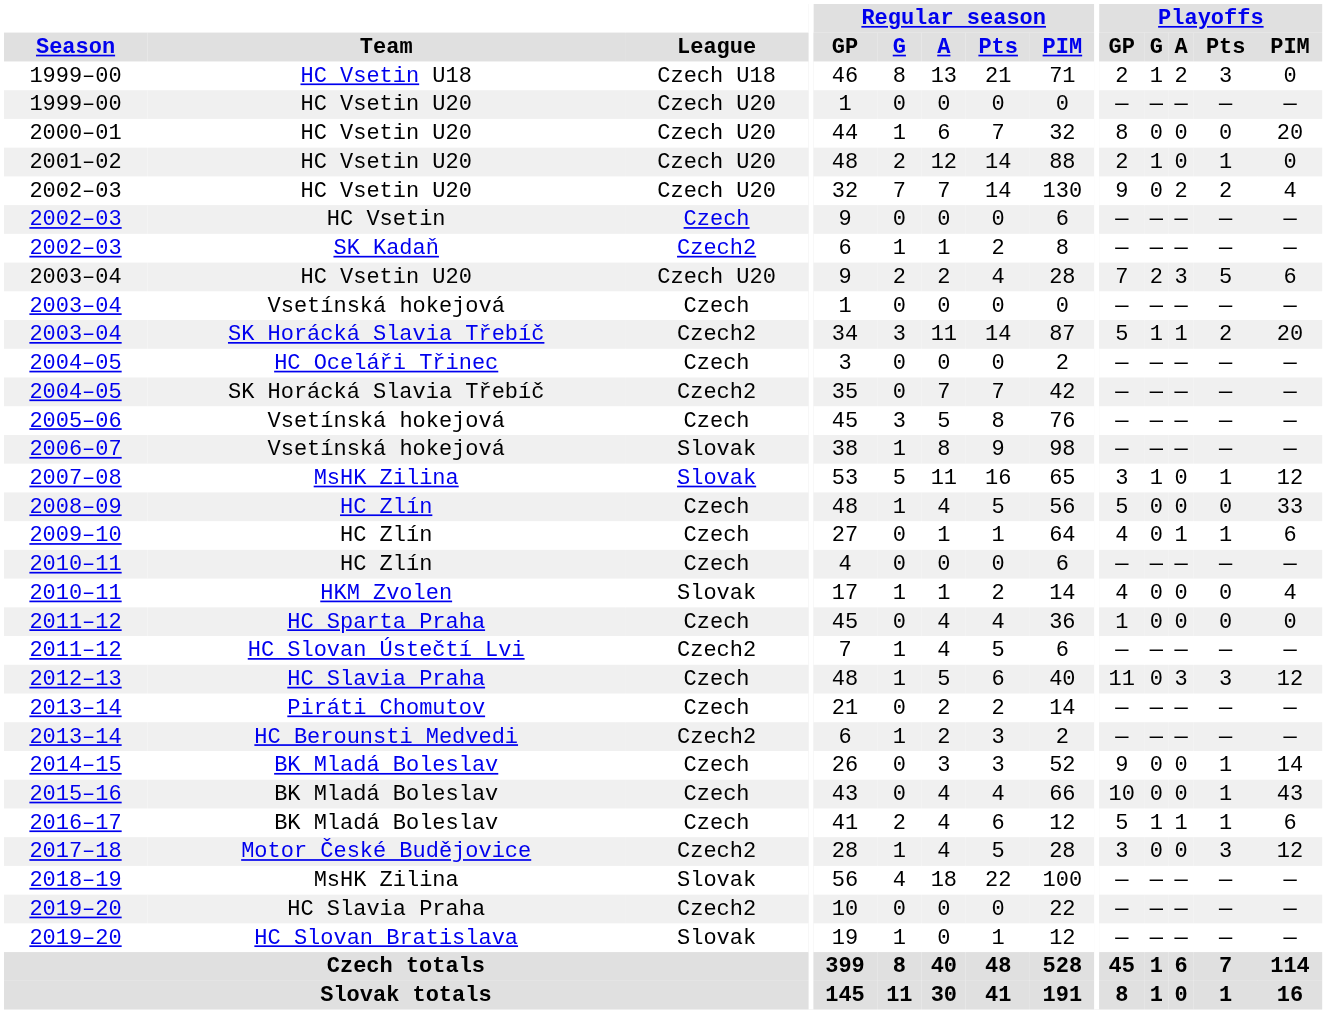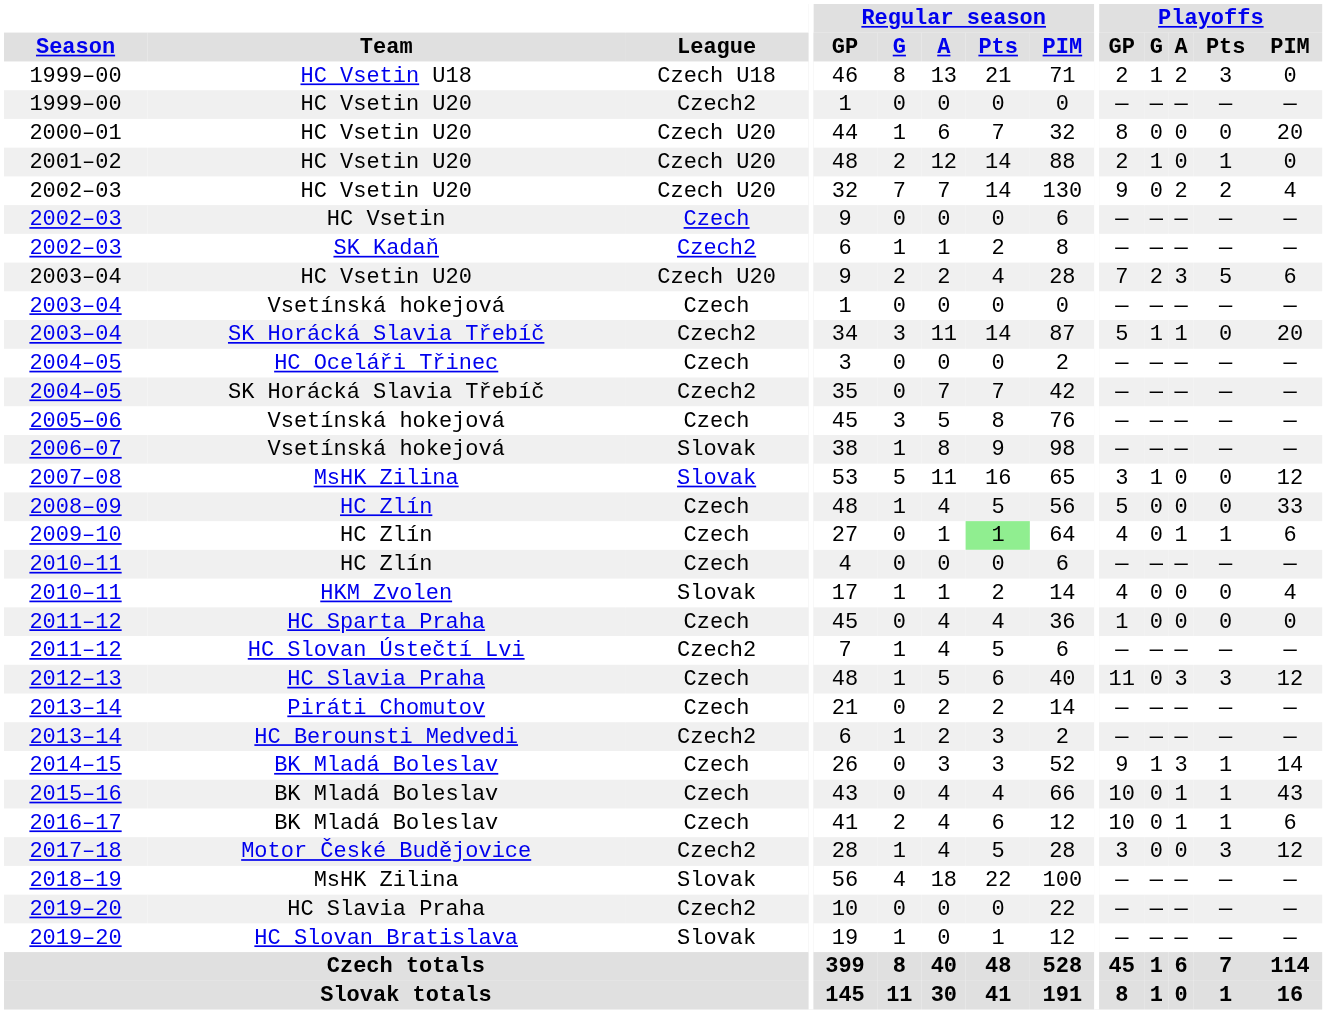1999–00 / HC Vsetin U20 | League: Czech U20 -> Czech2
2003–04 / SK Horácká Slavia Třebíč | Playoffs / Pts: 2 -> 0
2007–08 | Playoffs / Pts: 1 -> 0
2009–10 | Regular season / Pts: no background -> lightgreen background
2014–15 | Playoffs / G: 0 -> 1
2014–15 | Playoffs / A: 0 -> 3
2015–16 | Playoffs / A: 0 -> 1
2016–17 | Playoffs / GP: 5 -> 10
2016–17 | Playoffs / G: 1 -> 0
